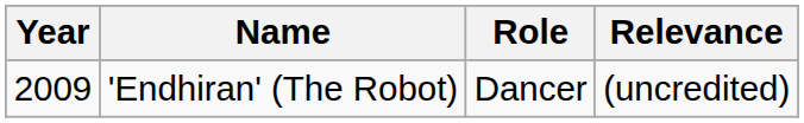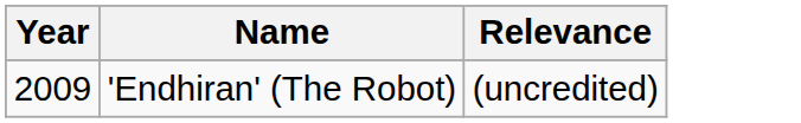- column: Role | Dancer
